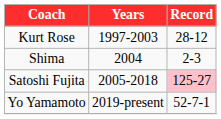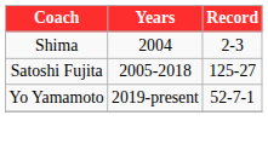- row: Kurt Rose | 1997-2003 | 28-12
Satoshi Fujita | Record: pink background -> no background
